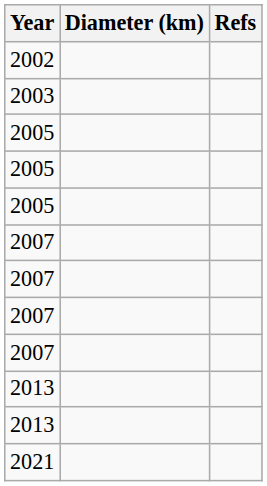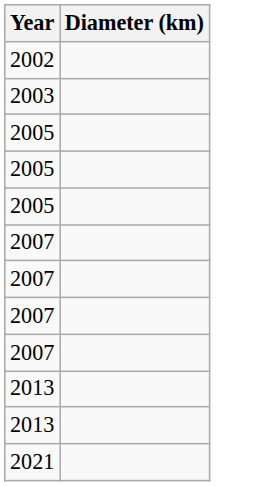- column: Refs
